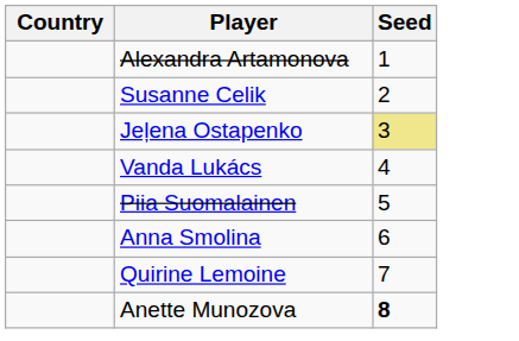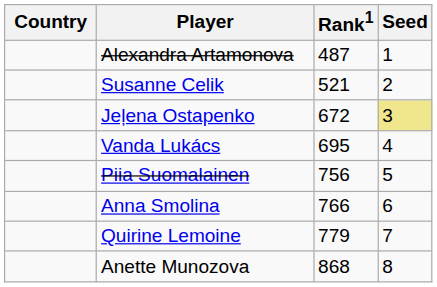+ column: Rank1 | 487 | 521 | 672 | 695 | 756 | 766 | 779 | 868
Anette Munozova | Seed: bold -> normal
